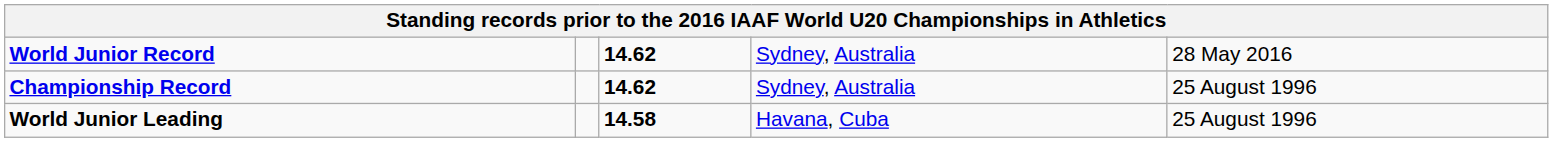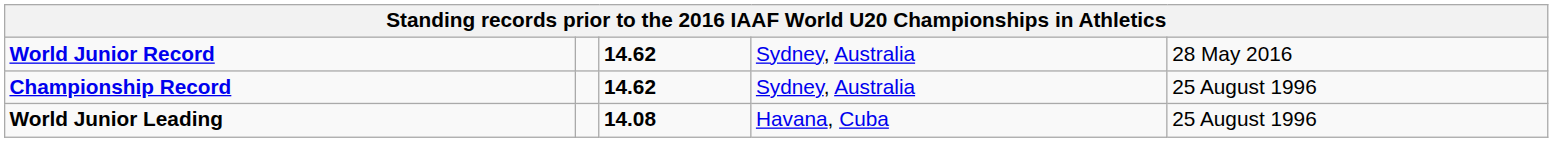World Junior Leading | column 3: 14.58 -> 14.08
